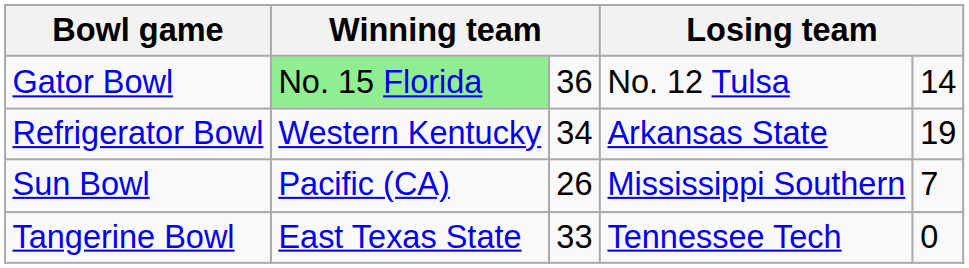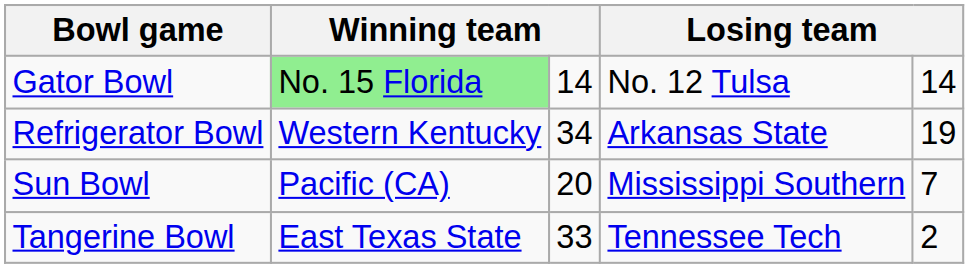Gator Bowl | column 3: 36 -> 14
Sun Bowl | column 3: 26 -> 20
Tangerine Bowl | column 5: 0 -> 2
